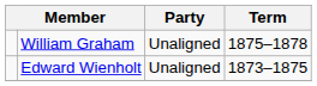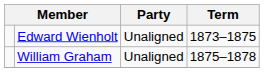rows swapped: Edward Wienholt <-> William Graham
